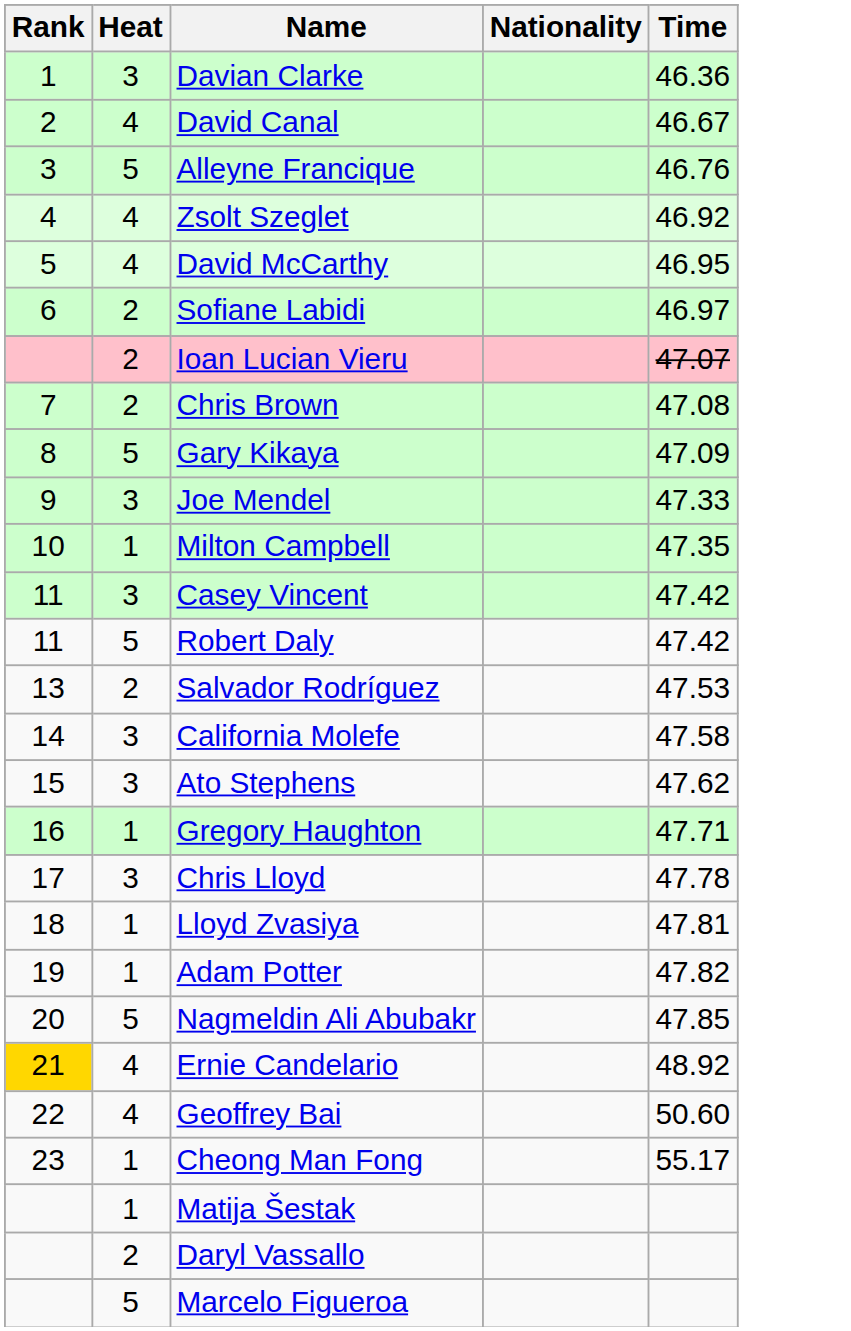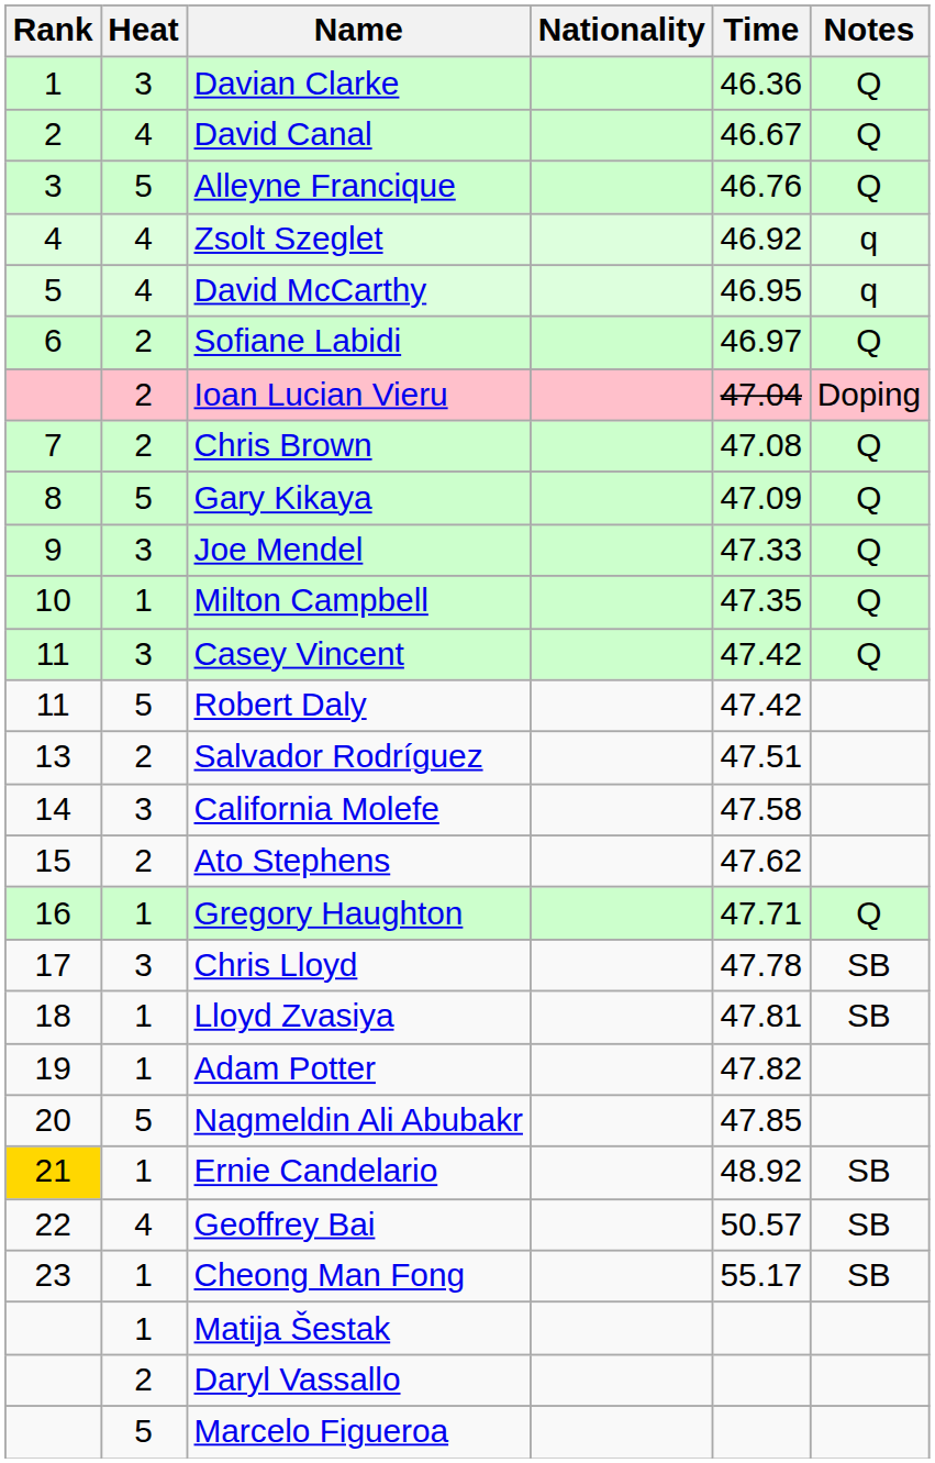+ column: Notes | Q | Q | Q | q | q | Q | Doping | Q | Q | Q | Q | Q | Q | SB | SB | SB | SB | SB
Ioan Lucian Vieru | Time: 47.07 -> 47.04
Salvador Rodríguez | Time: 47.53 -> 47.51
Ato Stephens | Heat: 3 -> 2
Ernie Candelario | Heat: 4 -> 1
Geoffrey Bai | Time: 50.60 -> 50.57
